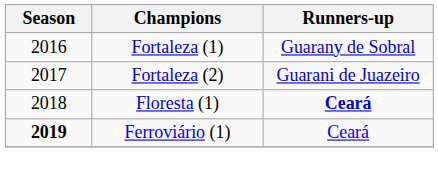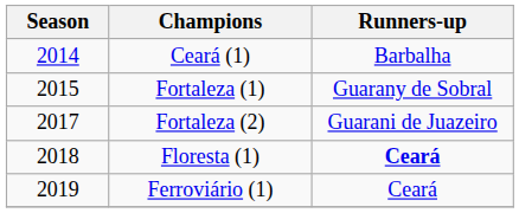+ row: 2014 | Ceará (1) | Barbalha
Fortaleza (1) | Season: 2016 -> 2015
Ferroviário (1) | Season: bold -> normal
